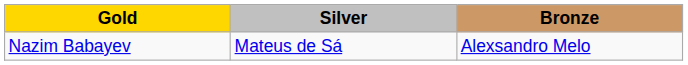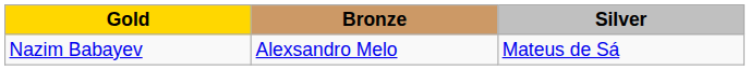columns swapped: Silver <-> Bronze
